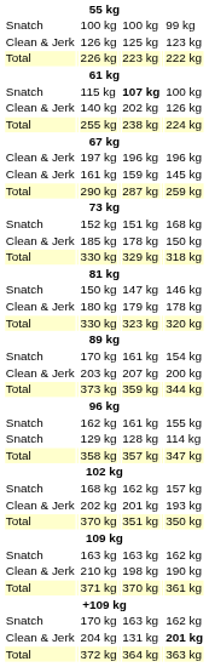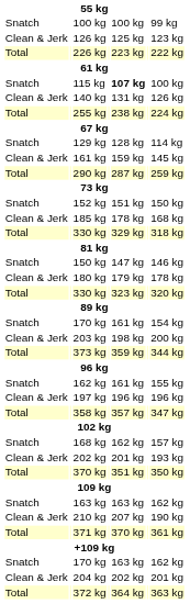140 kg | column 5: 202 kg -> 131 kg
rows swapped: 129 kg <-> 197 kg
152 kg | column 7: 168 kg -> 150 kg
185 kg | column 7: 150 kg -> 168 kg
203 kg | column 5: 207 kg -> 198 kg
210 kg | column 5: 198 kg -> 207 kg
204 kg | column 5: 131 kg -> 202 kg
204 kg | column 7: bold -> normal
